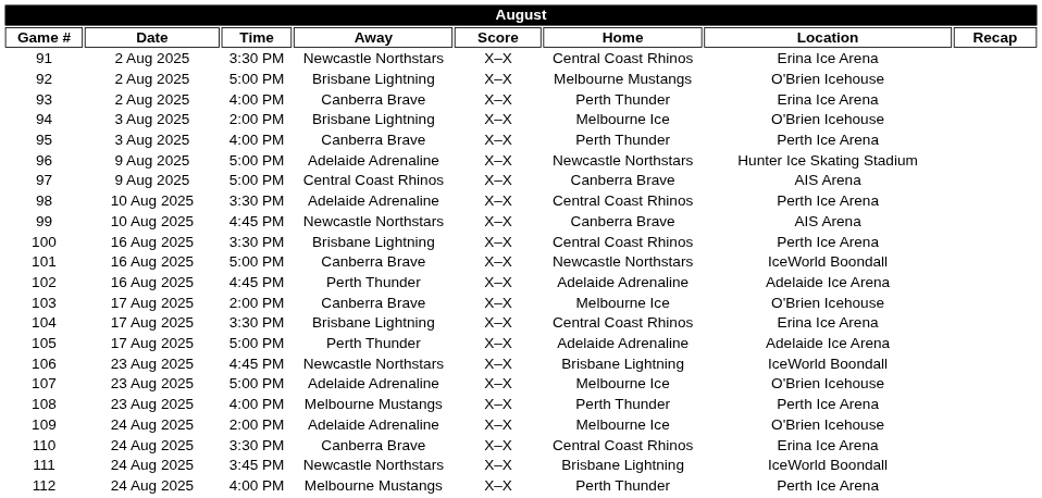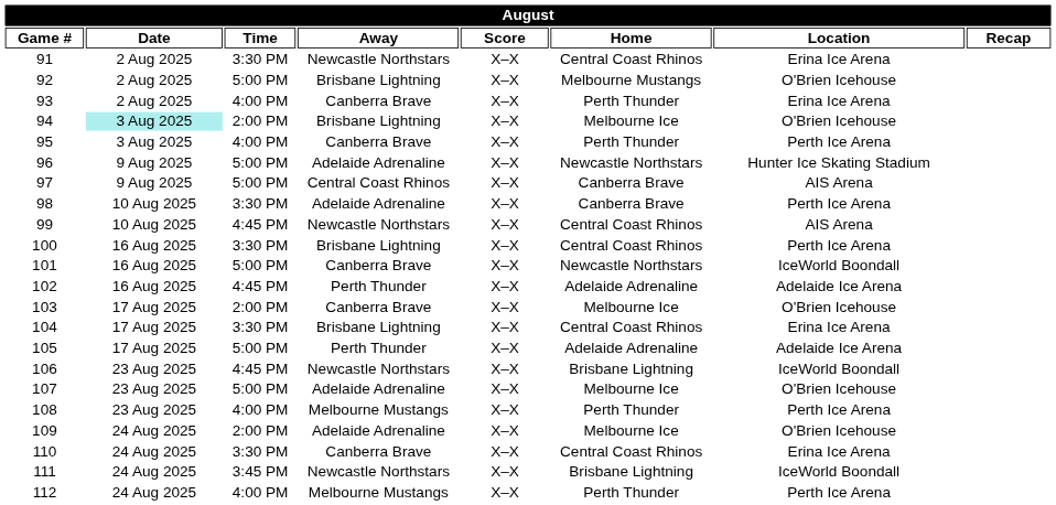94 | Date: no background -> paleturquoise background
98 | Home: Central Coast Rhinos -> Canberra Brave
99 | Home: Canberra Brave -> Central Coast Rhinos
